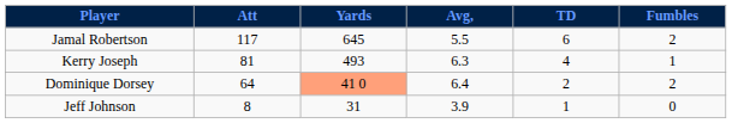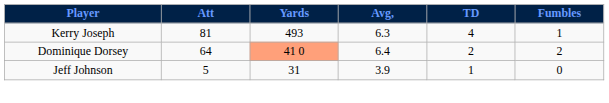- row: Jamal Robertson | 117 | 645 | 5.5 | 6 | 2
Jeff Johnson | Att: 8 -> 5
